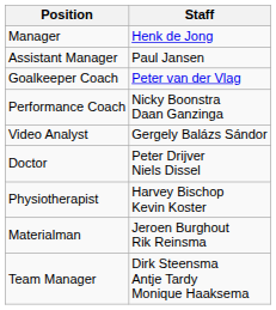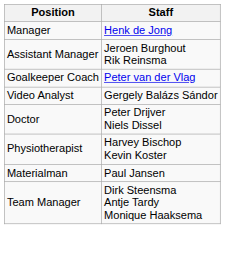Assistant Manager | Staff: Paul Jansen -> Jeroen Burghout Rik Reinsma
- row: Performance Coach | Nicky Boonstra Daan Ganzinga
Materialman | Staff: Jeroen Burghout Rik Reinsma -> Paul Jansen
